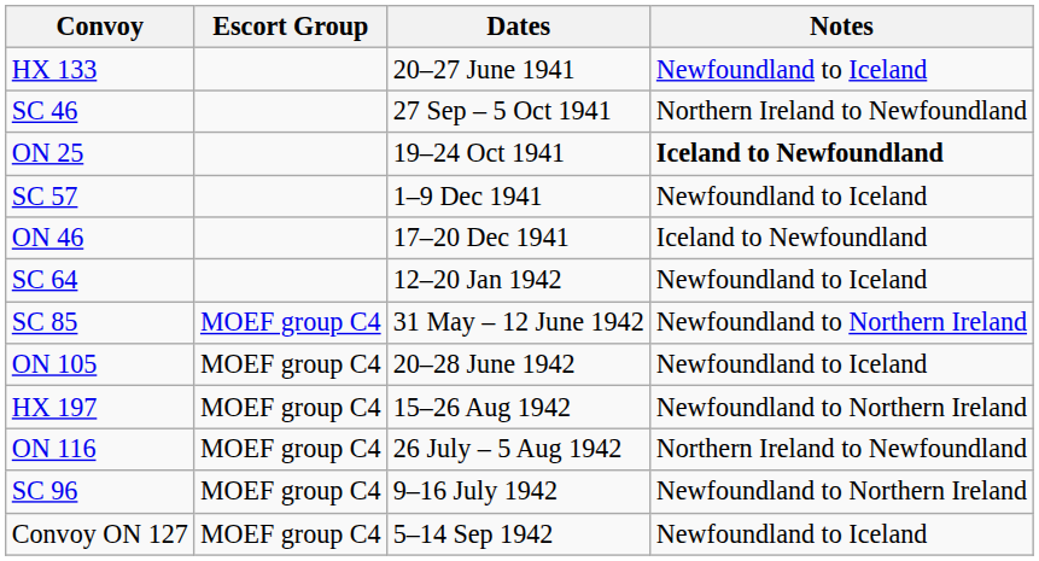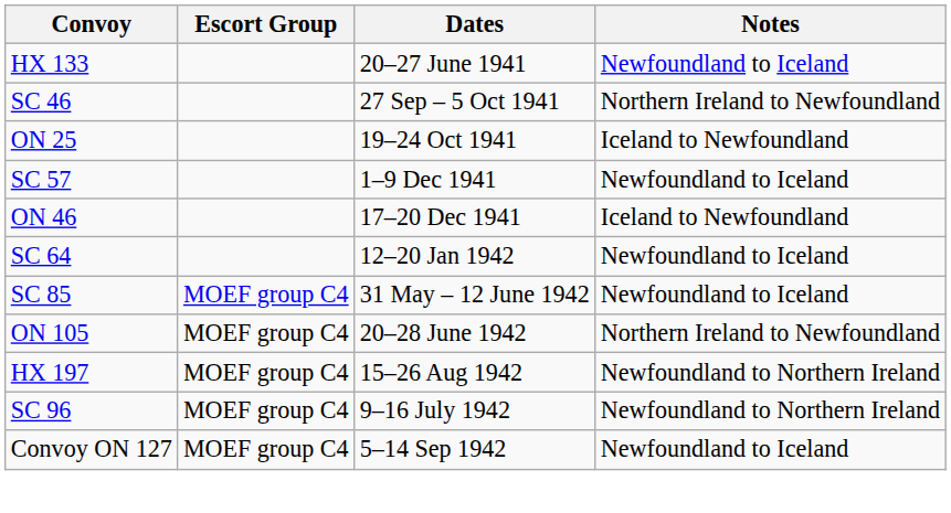ON 25 | Notes: bold -> normal
SC 85 | Notes: Newfoundland to Northern Ireland -> Newfoundland to Iceland
ON 105 | Notes: Newfoundland to Iceland -> Northern Ireland to Newfoundland
- row: ON 116 | MOEF group C4 | 26 July – 5 Aug 1942 | Northern Ireland to Newfoundland
